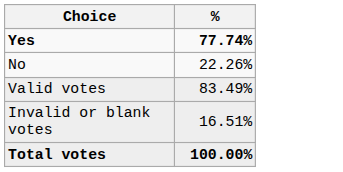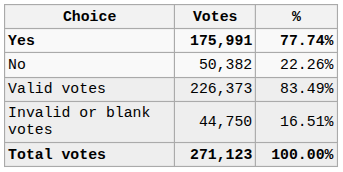+ column: Votes | 175,991 | 50,382 | 226,373 | 44,750 | 271,123
